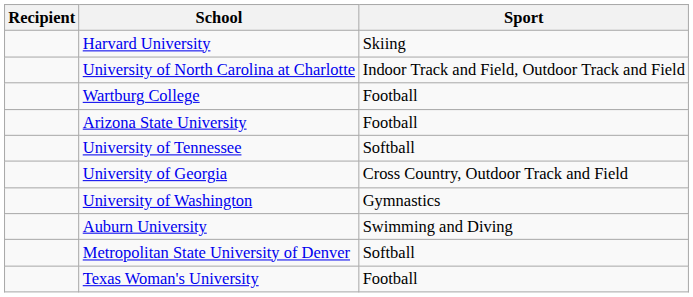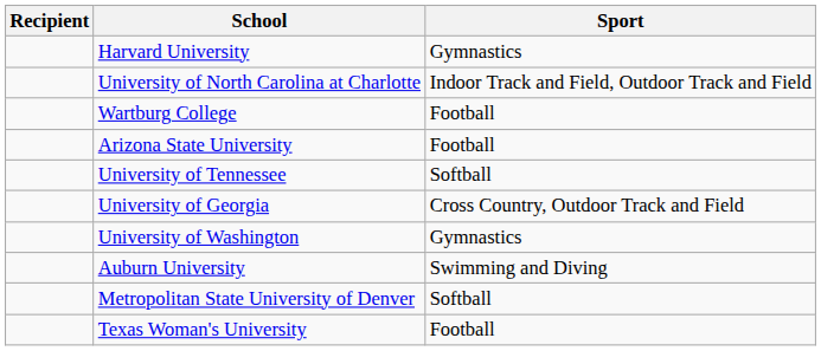Harvard University | Sport: Skiing -> Gymnastics
